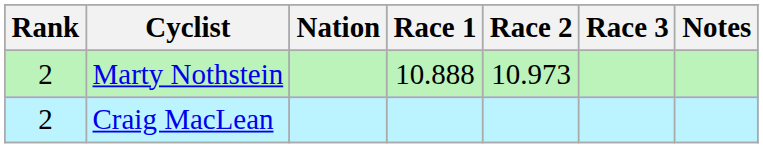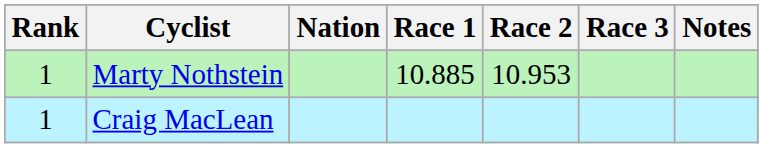Marty Nothstein | Rank: 2 -> 1
Marty Nothstein | Race 1: 10.888 -> 10.885
Marty Nothstein | Race 2: 10.973 -> 10.953
Craig MacLean | Rank: 2 -> 1
